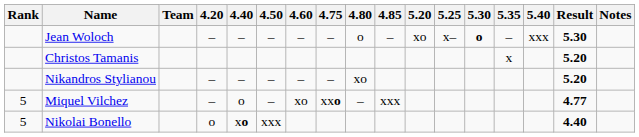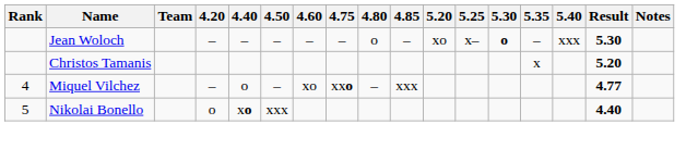- row: Nikandros Stylianou | – | – | – | – | – | xo | 5.20
Miquel Vilchez | Rank: 5 -> 4
